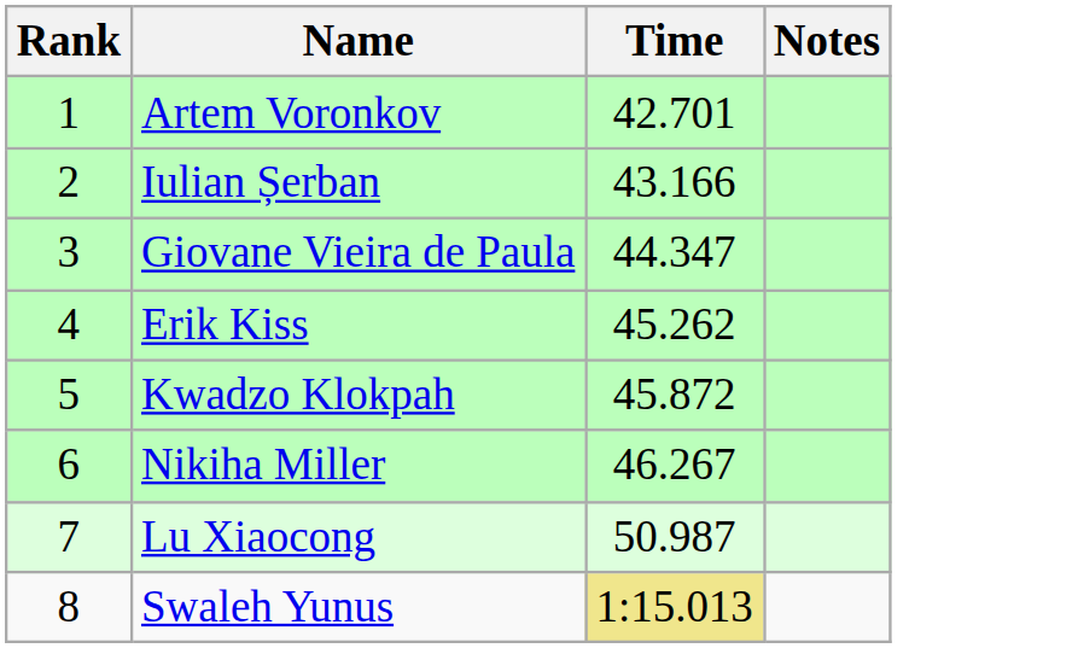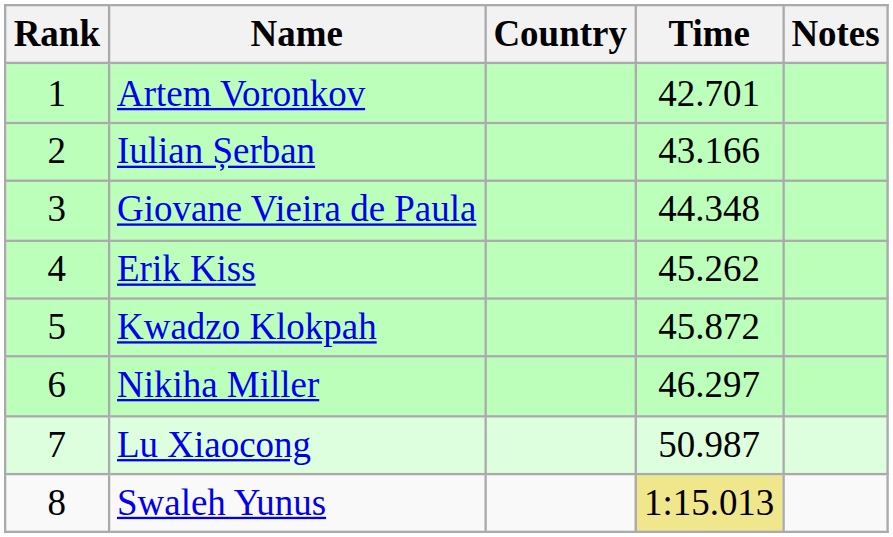+ column: Country
Giovane Vieira de Paula | Time: 44.347 -> 44.348
Nikiha Miller | Time: 46.267 -> 46.297
